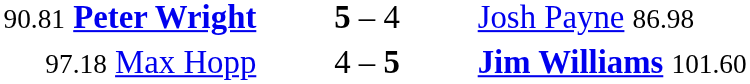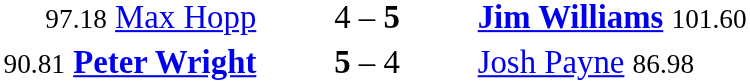rows swapped: 97.18 Max Hopp <-> 90.81 Peter Wright
